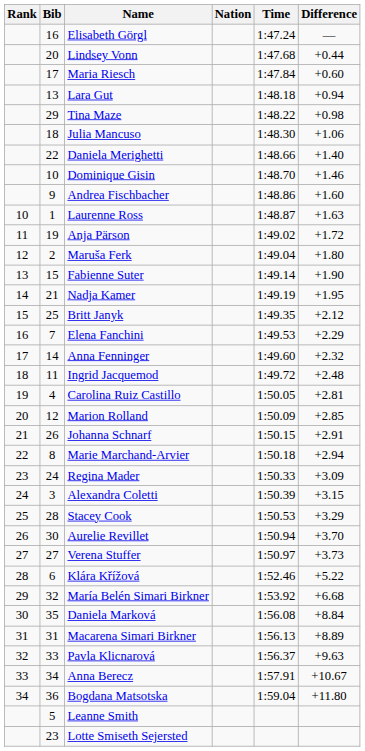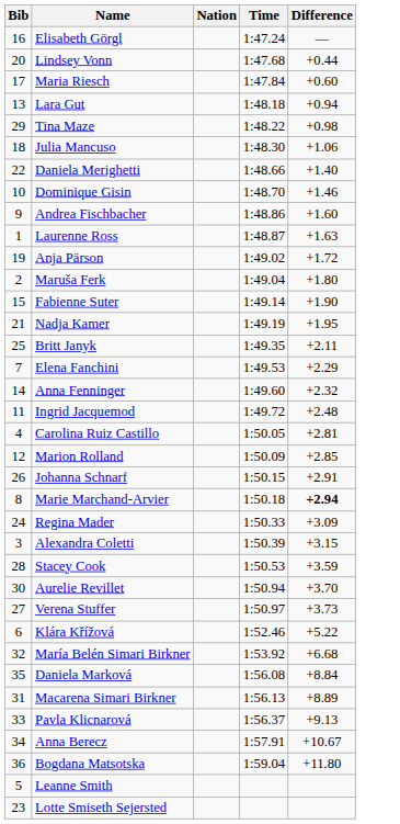- column: Rank | 10 | 11 | 12 | 13 | 14 | 15 | 16 | 17 | 18 | 19 | 20 | 21 | 22 | 23 | 24 | 25 | 26 | 27 | 28 | 29 | 30 | 31 | 32 | 33 | 34
Britt Janyk | Difference: +2.12 -> +2.11
Marie Marchand-Arvier | Difference: normal -> bold
Stacey Cook | Difference: +3.29 -> +3.59
Pavla Klicnarová | Difference: +9.63 -> +9.13
